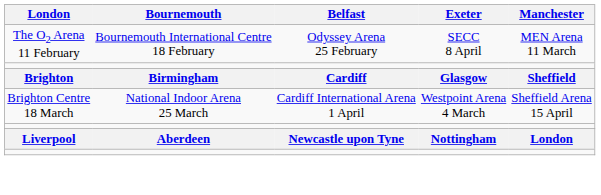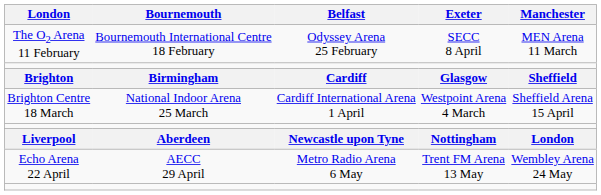+ row: Echo Arena 22 April | AECC 29 April | Metro Radio Arena 6 May | Trent FM Arena 13 May | Wembley Arena 24 May
